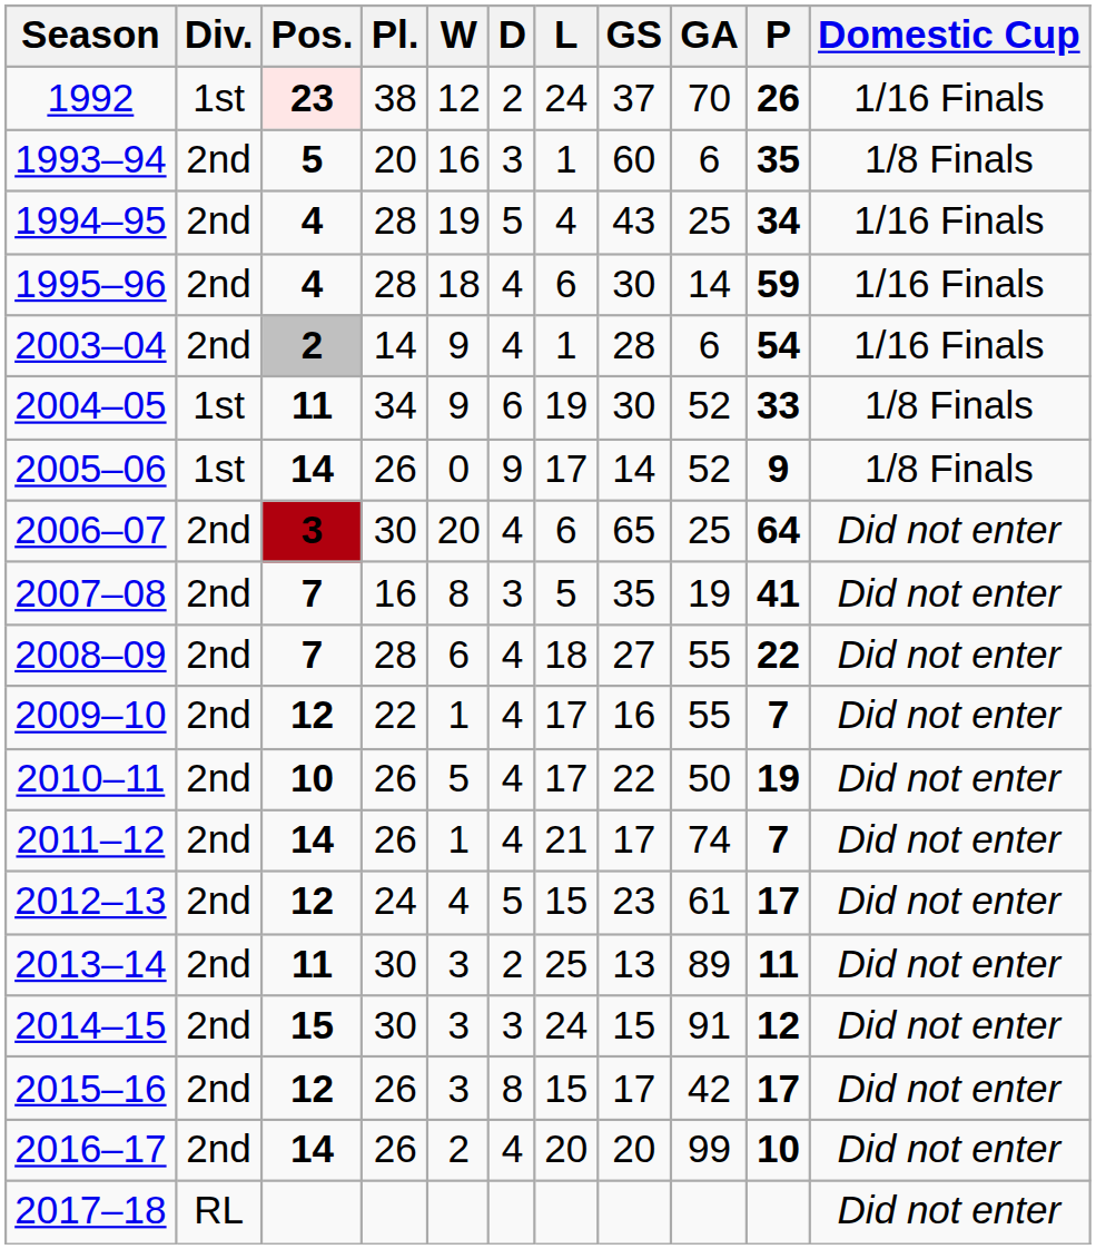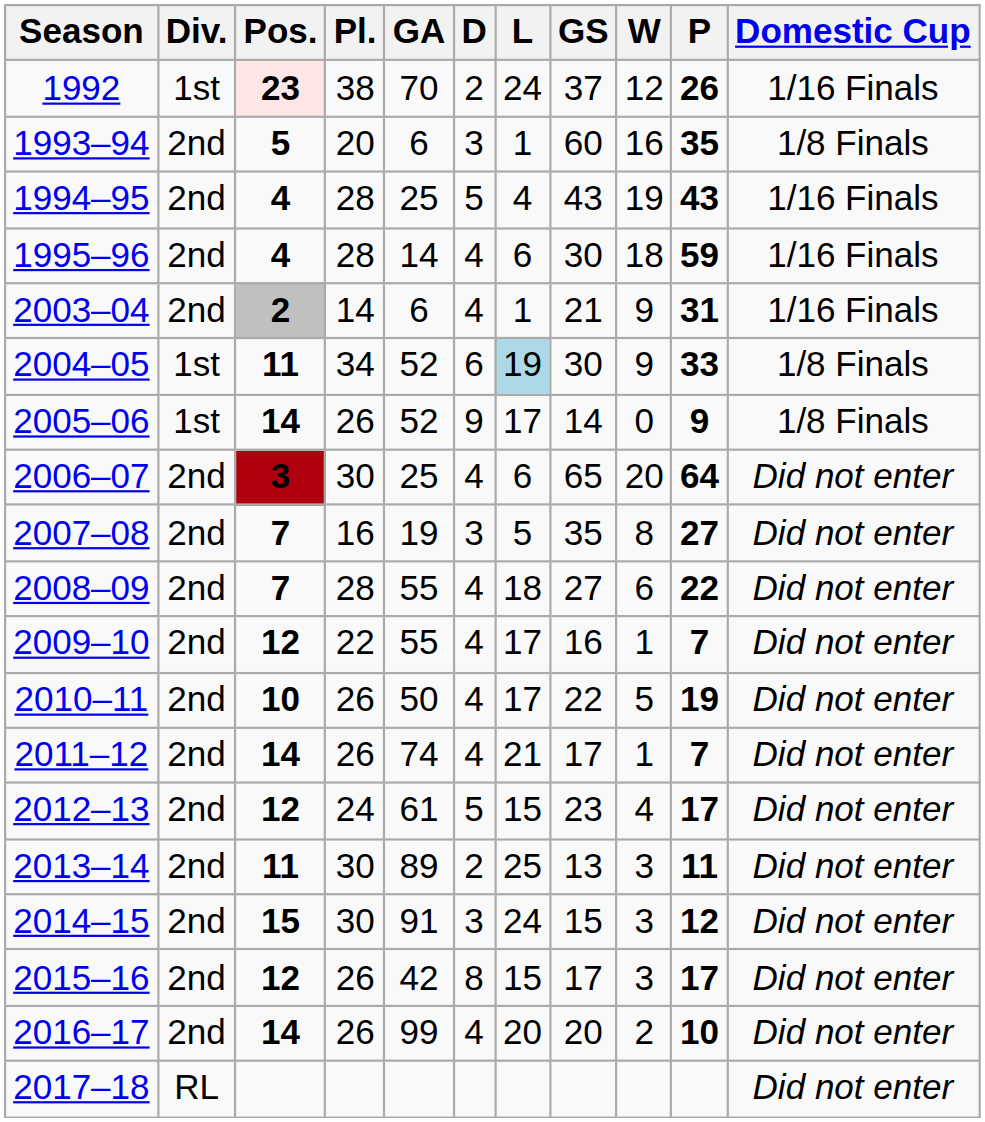columns swapped: W <-> GA
1994–95 | P: 34 -> 43
2003–04 | GS: 28 -> 21
2003–04 | P: 54 -> 31
2004–05 | L: no background -> lightblue background
2007–08 | P: 41 -> 27
